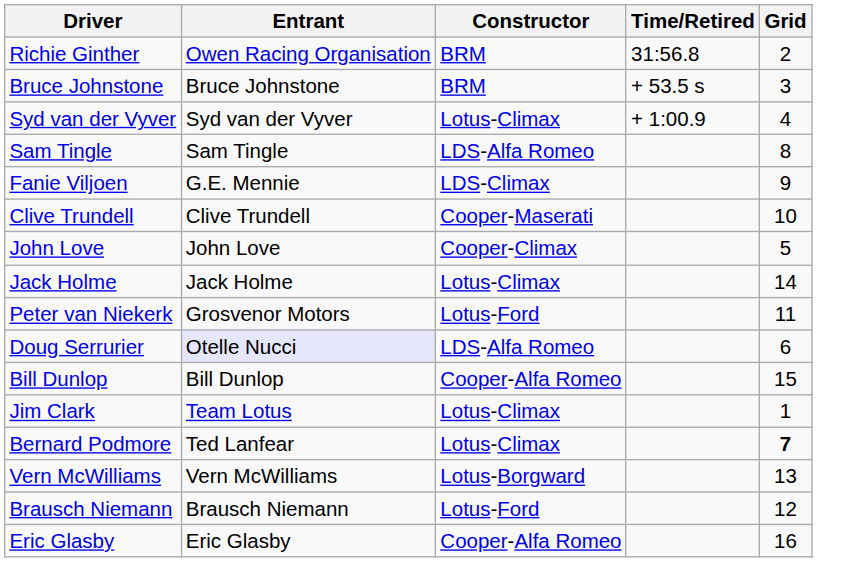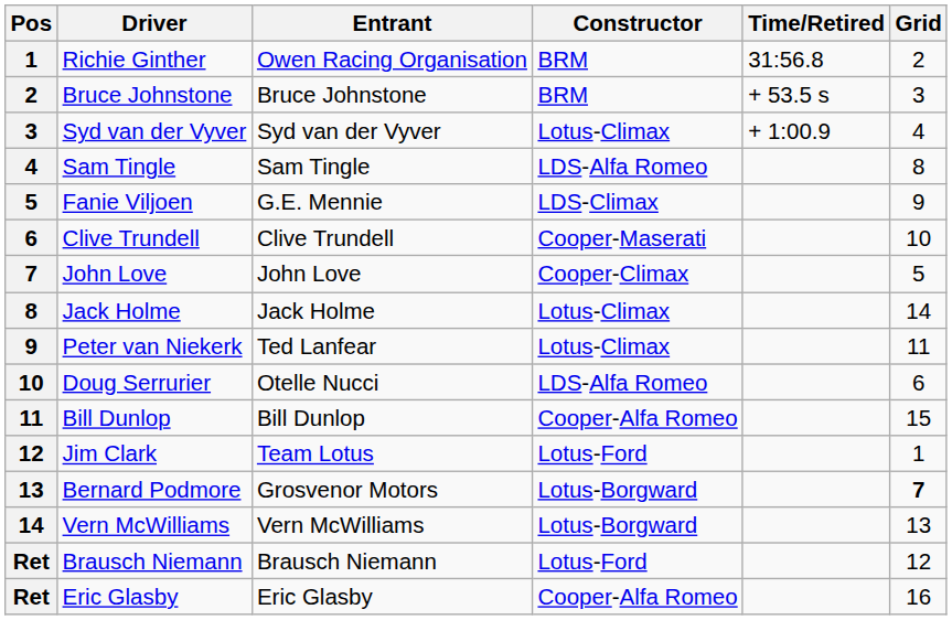+ column: Pos | 1 | 2 | 3 | 4 | 5 | 6 | 7 | 8 | 9 | 10 | 11 | 12 | 13 | 14 | Ret | Ret
Peter van Niekerk | Entrant: Grosvenor Motors -> Ted Lanfear
Peter van Niekerk | Constructor: Lotus-Ford -> Lotus-Climax
Doug Serrurier | Entrant: lavender background -> no background
Jim Clark | Constructor: Lotus-Climax -> Lotus-Ford
Bernard Podmore | Entrant: Ted Lanfear -> Grosvenor Motors
Bernard Podmore | Constructor: Lotus-Climax -> Lotus-Borgward
